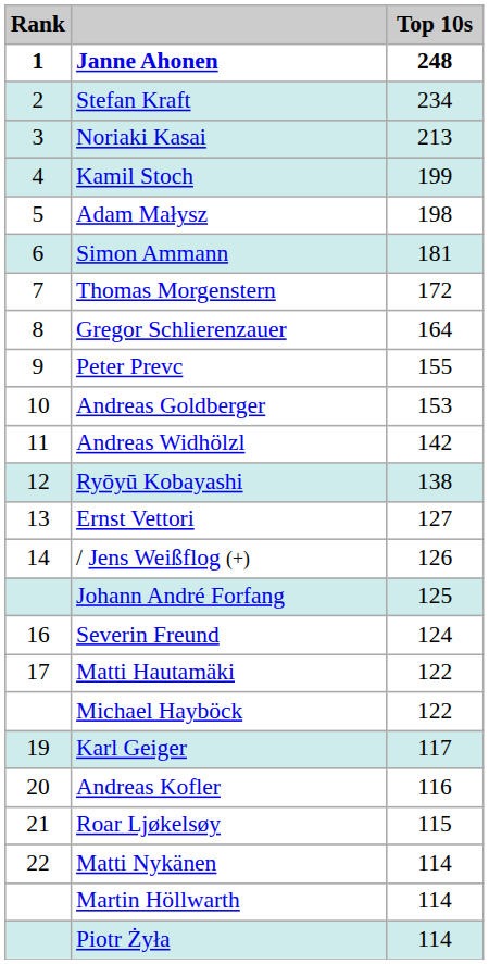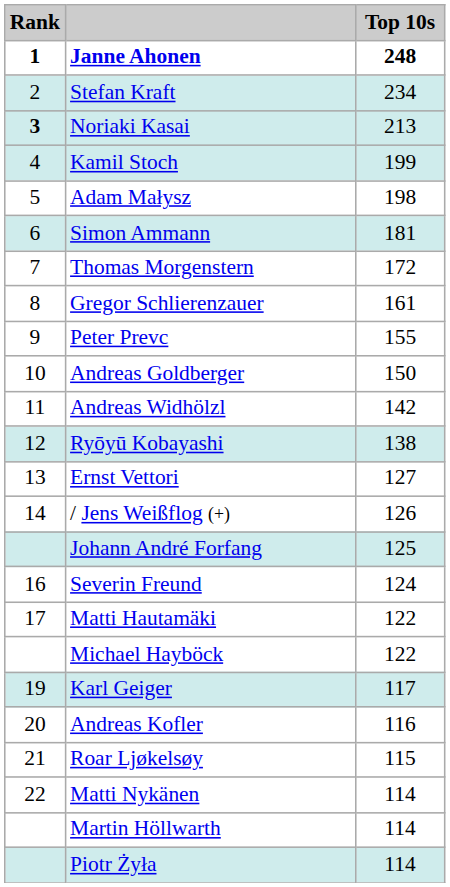Noriaki Kasai | Rank: normal -> bold
Gregor Schlierenzauer | Top 10s: 164 -> 161
Andreas Goldberger | Top 10s: 153 -> 150
